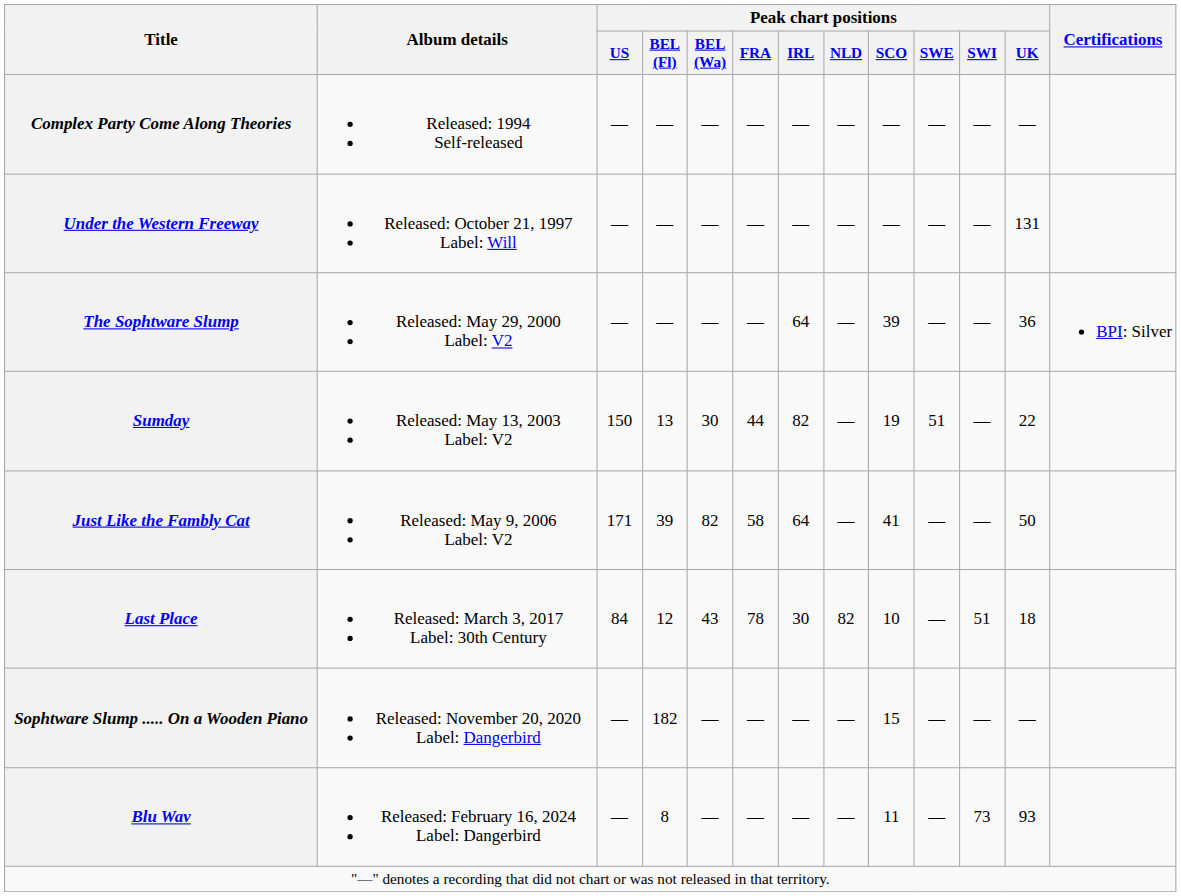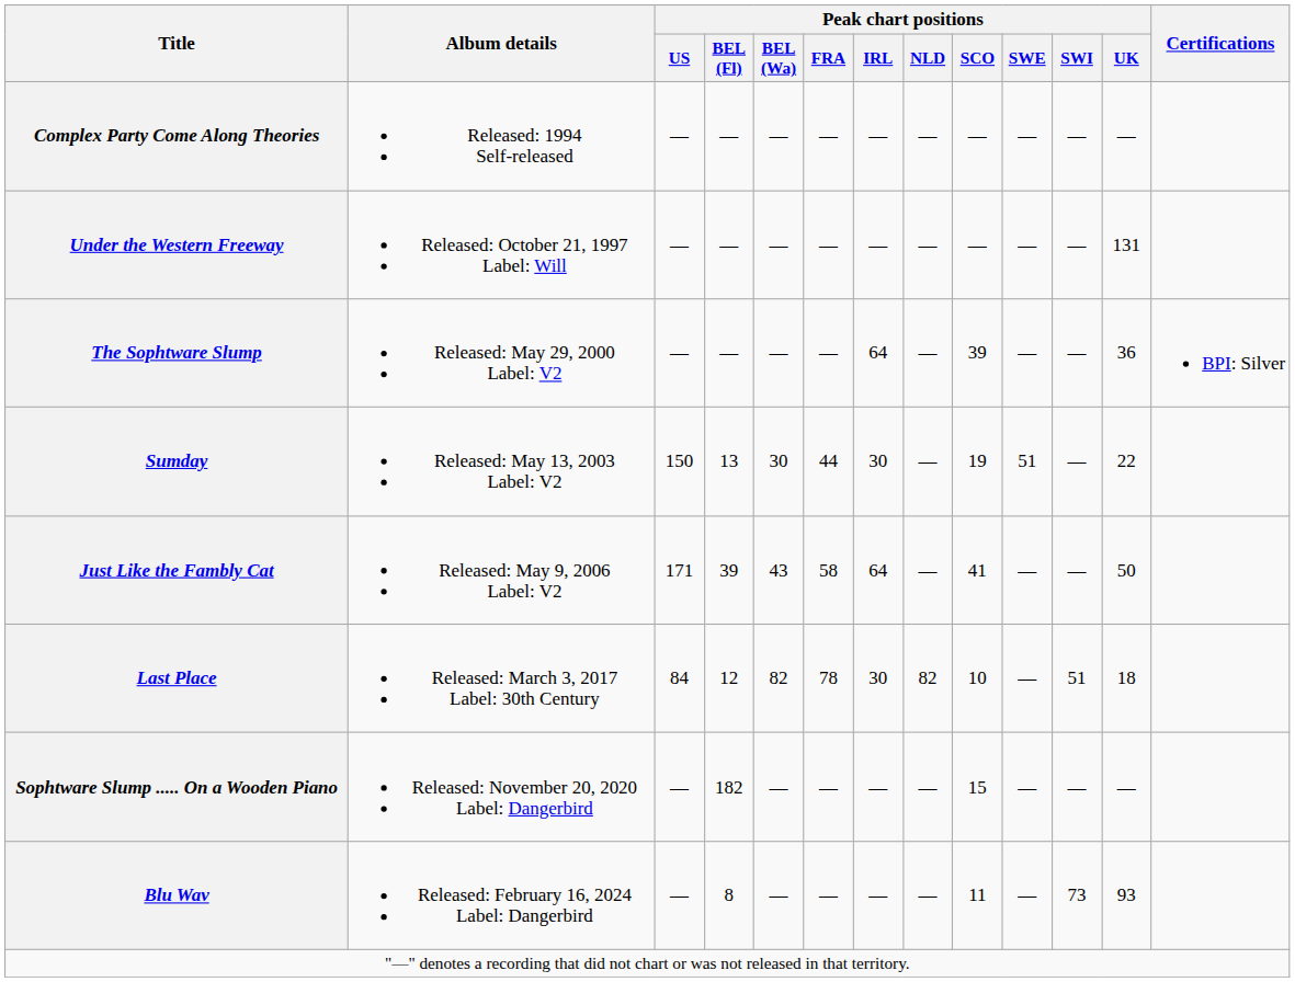Sumday | Peak chart positions / IRL: 82 -> 30
Just Like the Fambly Cat | Peak chart positions / BEL (Wa): 82 -> 43
Last Place | Peak chart positions / BEL (Wa): 43 -> 82
